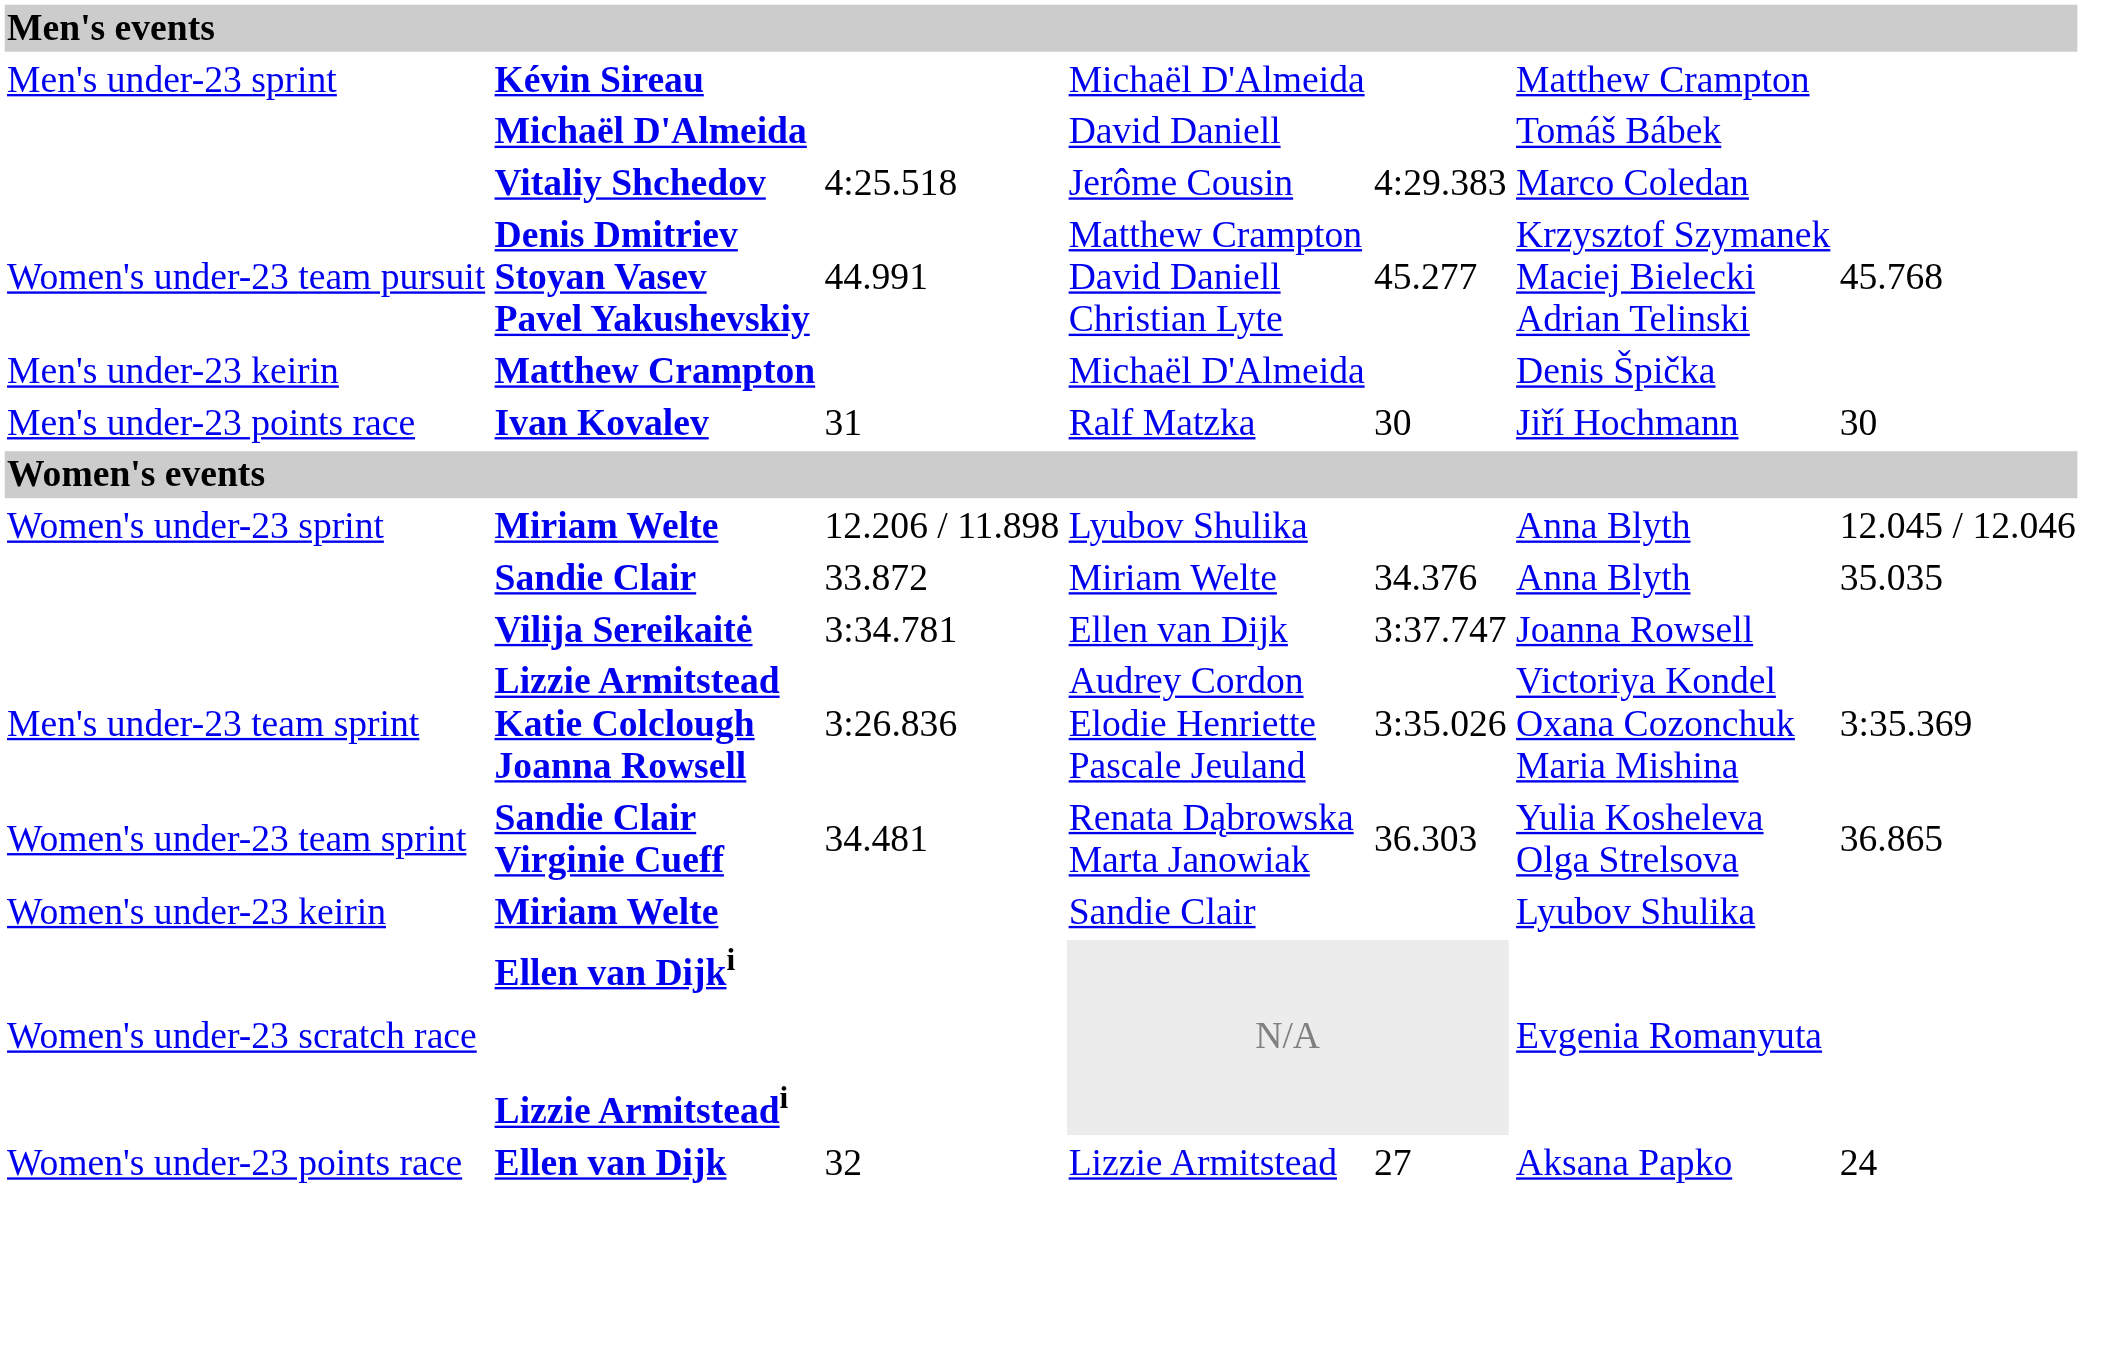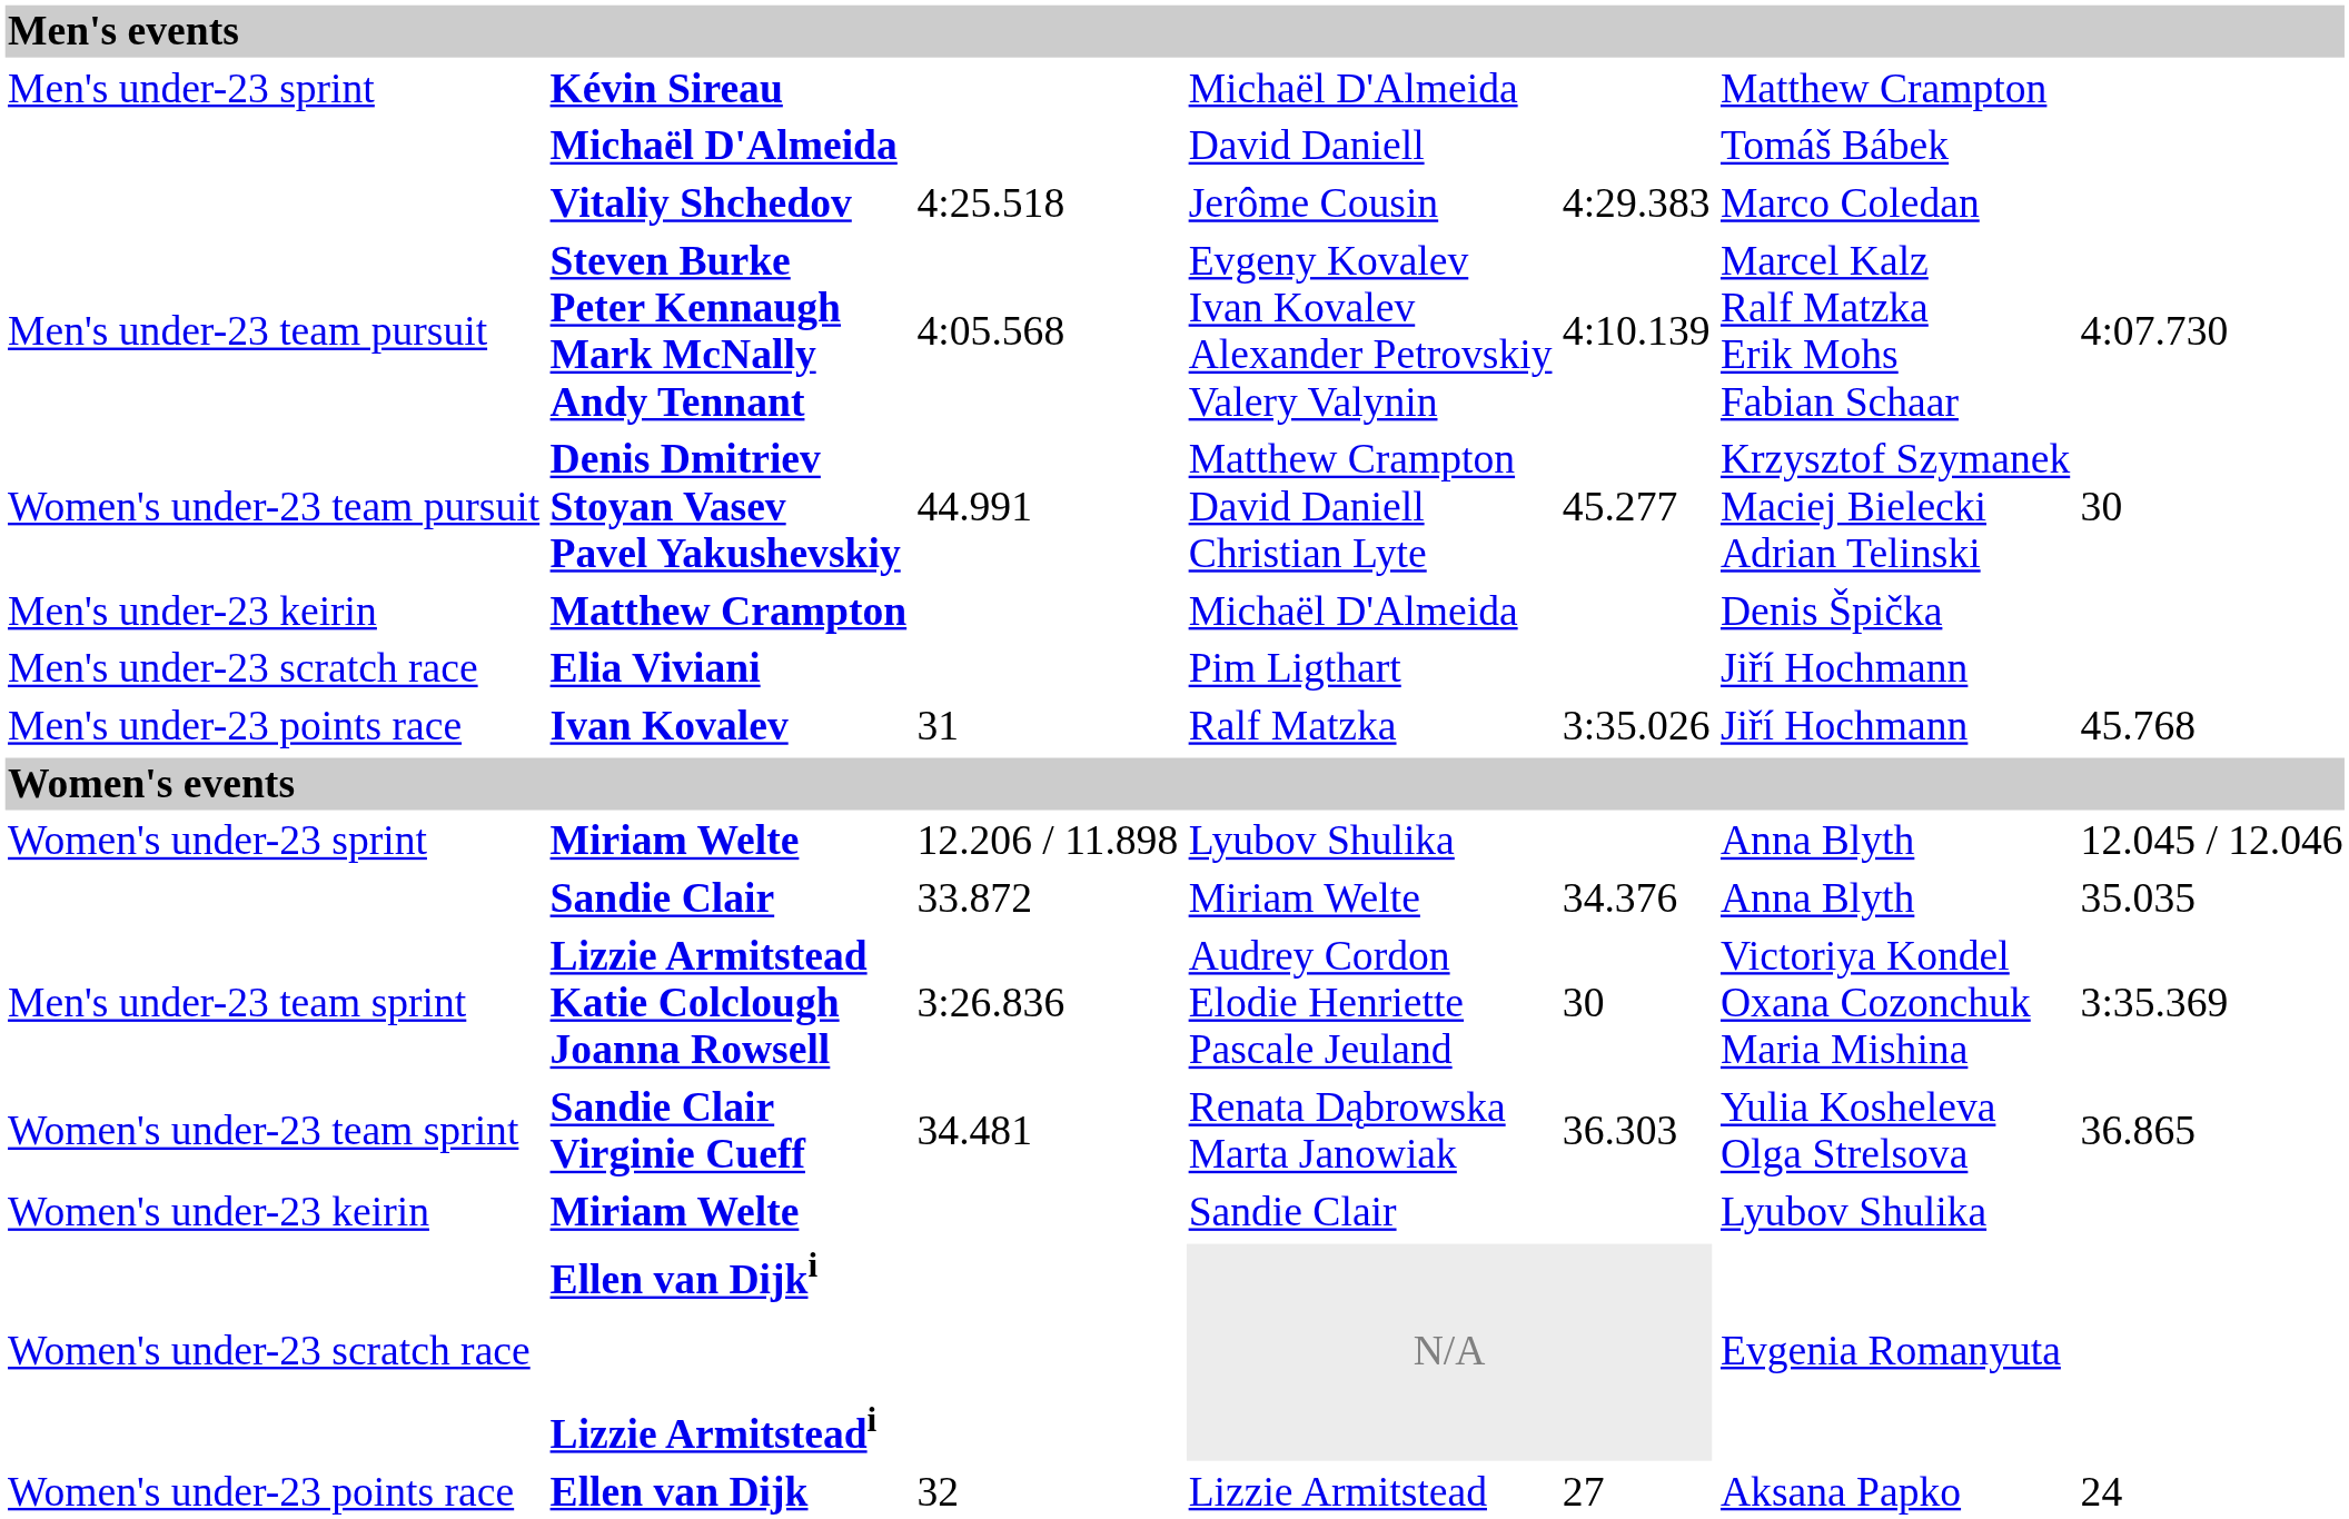+ row: Men's under-23 team pursuit | Steven Burke Peter Kennaugh Mark McNally Andy Tennant | 4:05.568 | Evgeny Kovalev Ivan Kovalev Alexander Petrovskiy Valery Valynin | 4:10.139 | Marcel Kalz Ralf Matzka Erik Mohs Fabian Schaar | 4:07.730
Denis Dmitriev Stoyan Vasev Pavel Yakushevskiy | column 7: 45.768 -> 30
+ row: Men's under-23 scratch race | Elia Viviani | Pim Ligthart | Jiří Hochmann
Ivan Kovalev | column 5: 30 -> 3:35.026
Ivan Kovalev | column 7: 30 -> 45.768
- row: Vilija Sereikaitė | 3:34.781 | Ellen van Dijk | 3:37.747 | Joanna Rowsell
Lizzie Armitstead Katie Colclough Joanna Rowsell | column 5: 3:35.026 -> 30
